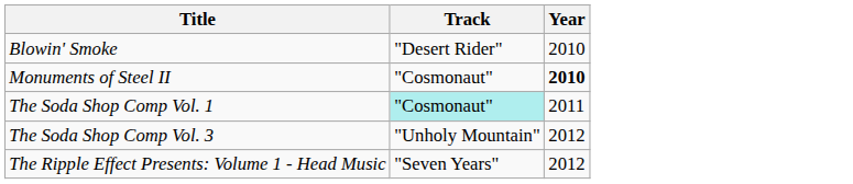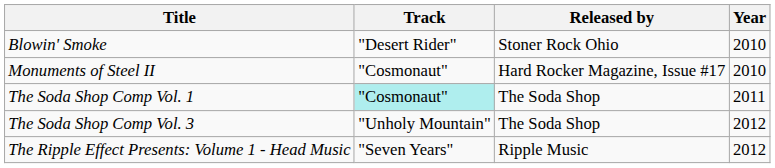+ column: Released by | Stoner Rock Ohio | Hard Rocker Magazine, Issue #17 | The Soda Shop | The Soda Shop | Ripple Music
Monuments of Steel II | Year: bold -> normal
